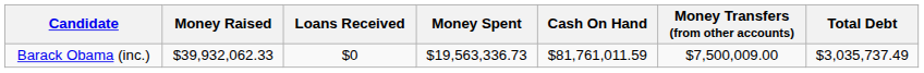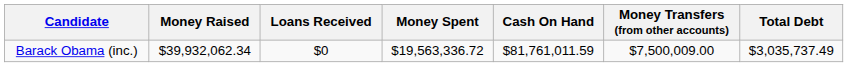Barack Obama (inc.) | Money Raised: $39,932,062.33 -> $39,932,062.34
Barack Obama (inc.) | Money Spent: $19,563,336.73 -> $19,563,336.72
